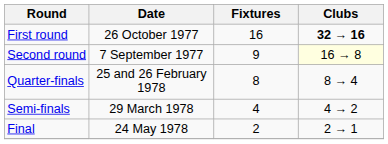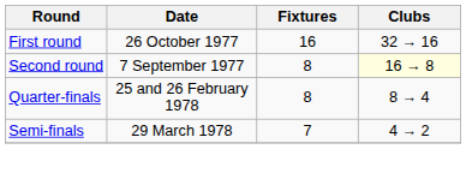First round | Clubs: bold -> normal
Second round | Fixtures: 9 -> 8
Semi-finals | Fixtures: 4 -> 7
- row: Final | 24 May 1978 | 2 | 2 → 1
